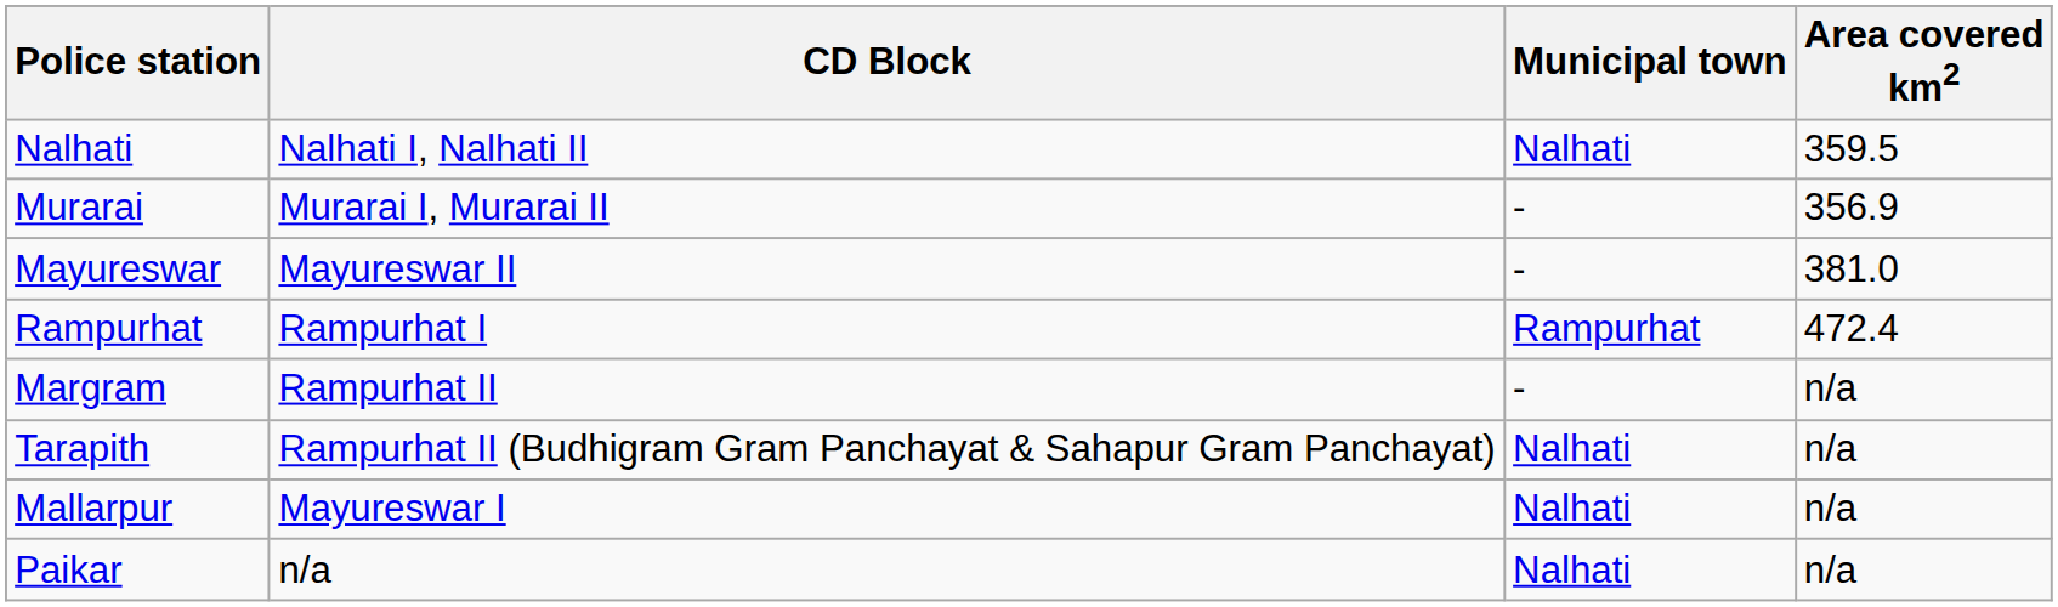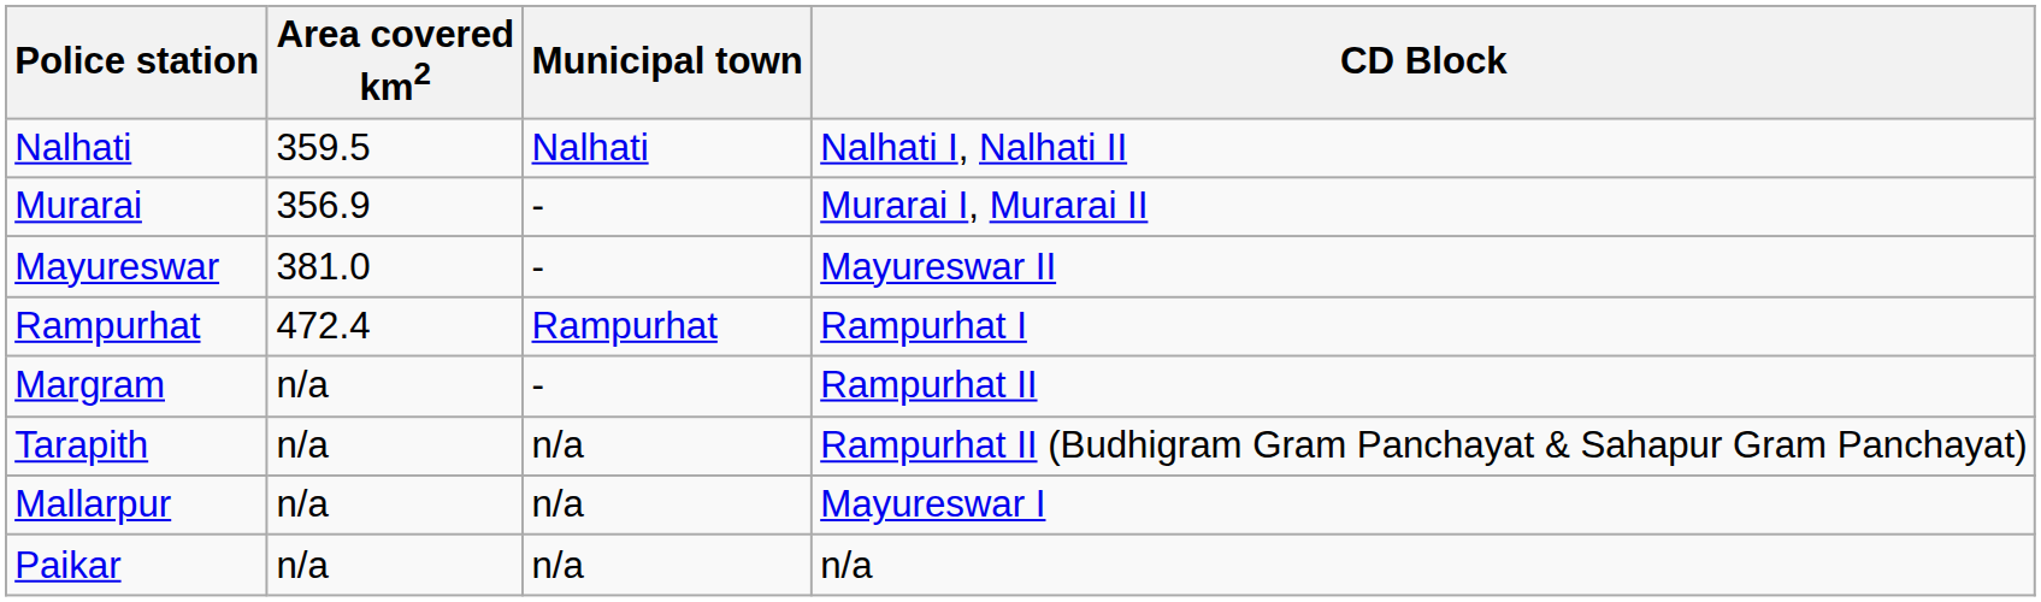columns swapped: Area covered km2 <-> CD Block
Tarapith | Municipal town: Nalhati -> n/a
Mallarpur | Municipal town: Nalhati -> n/a
Paikar | Municipal town: Nalhati -> n/a
